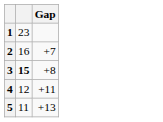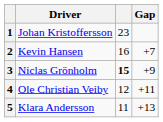+ column: Driver | Johan Kristoffersson | Kevin Hansen | Niclas Grönholm | Ole Christian Veiby | Klara Andersson
3 | Gap: +8 -> +9
